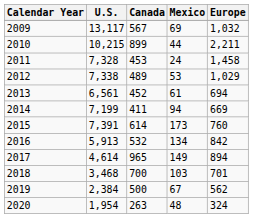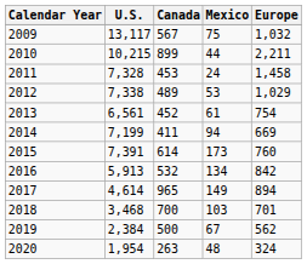2009 | Mexico: 69 -> 75
2013 | Europe: 694 -> 754
